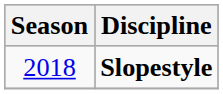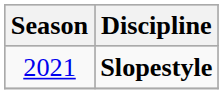Slopestyle | Season: 2018 -> 2021
